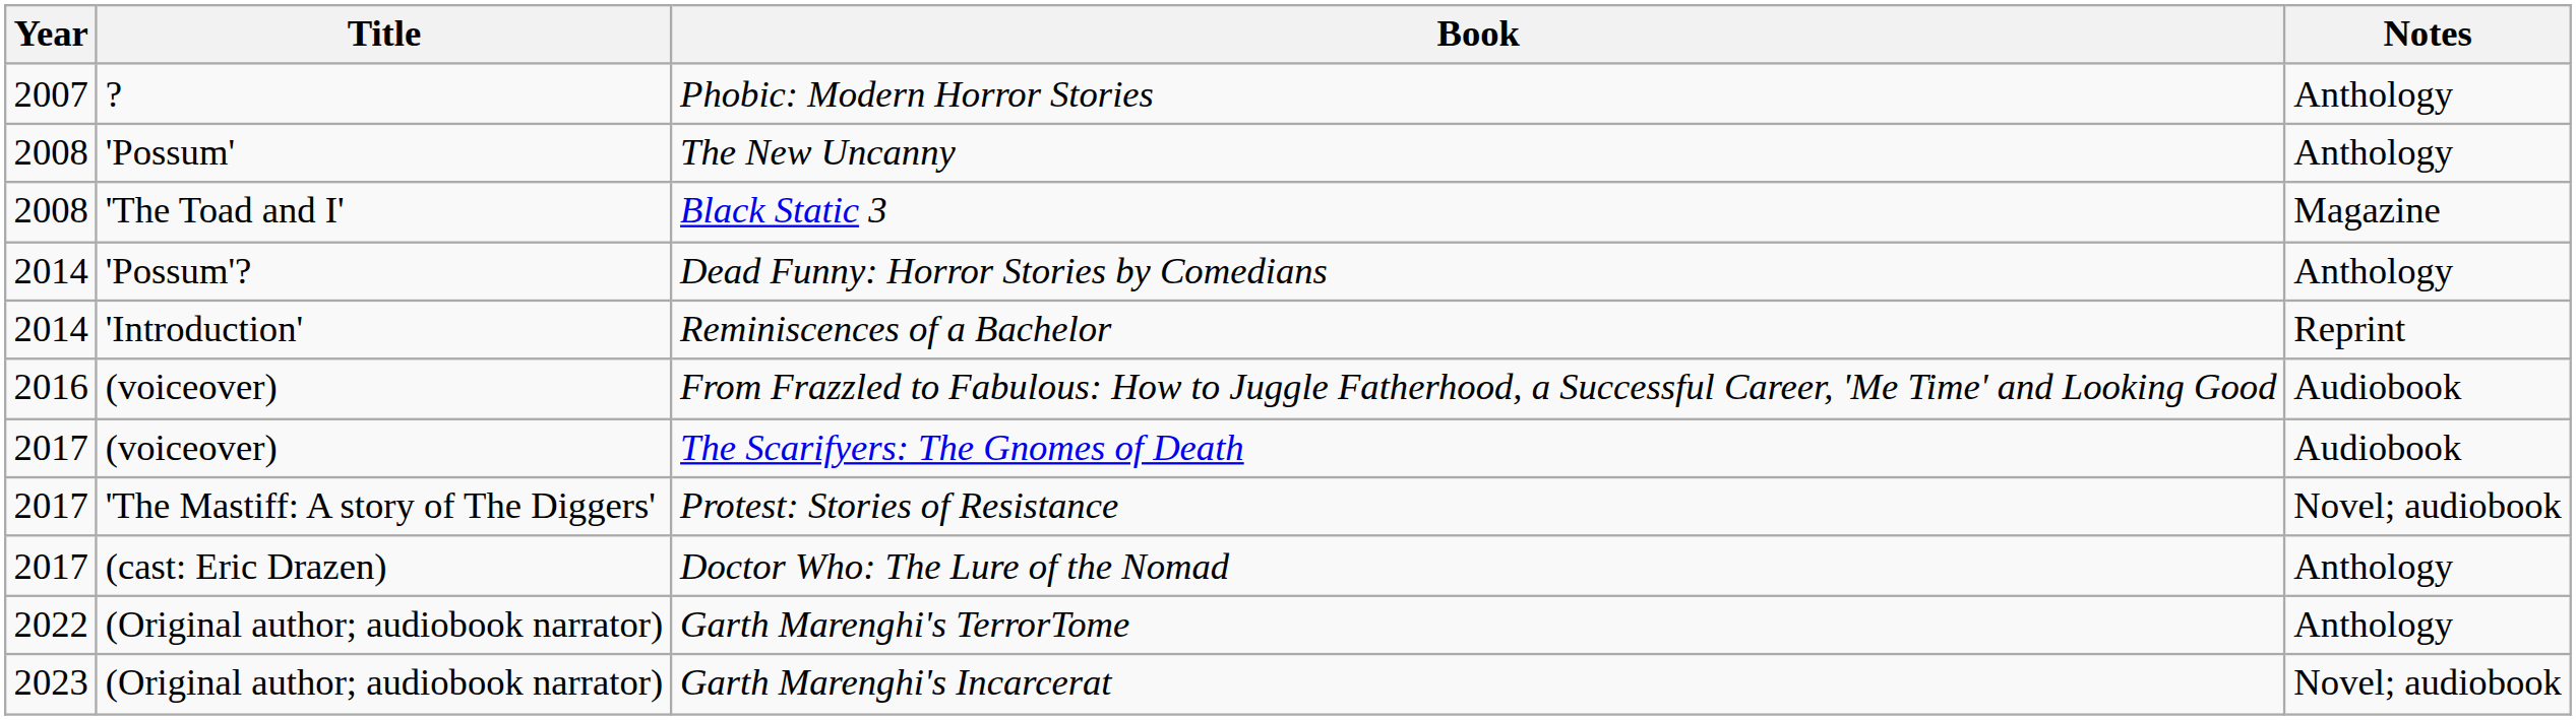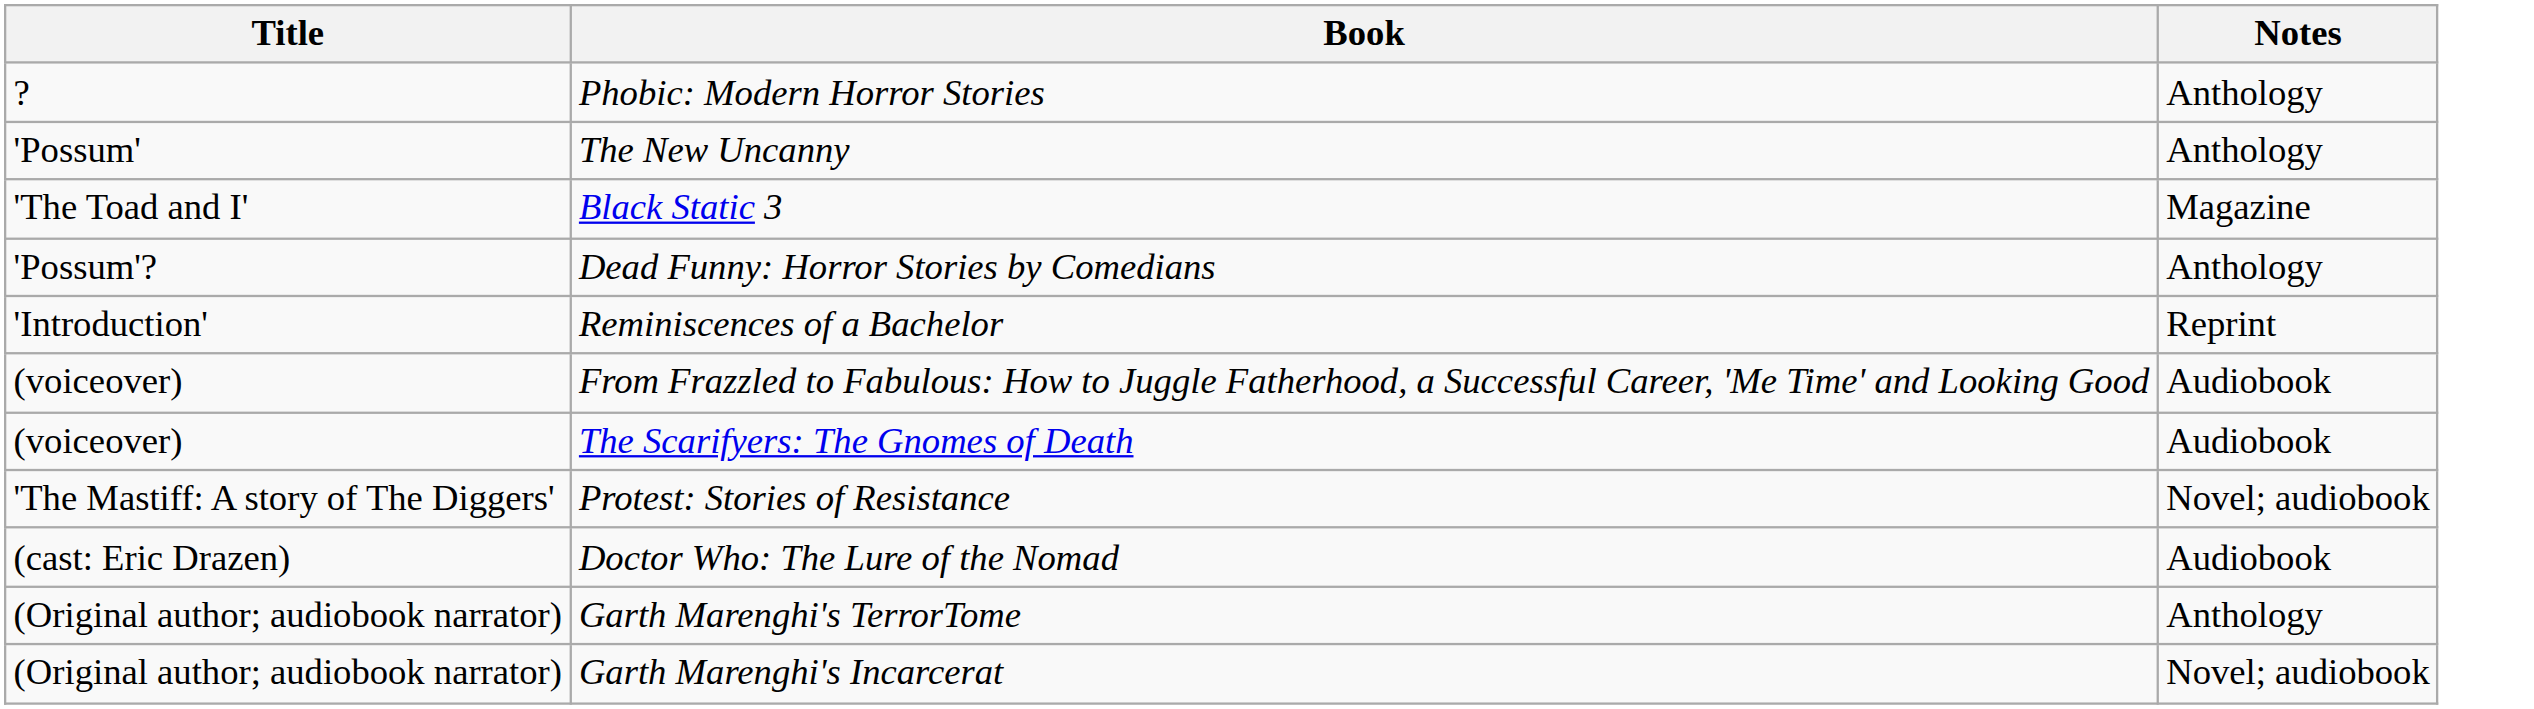- column: Year | 2007 | 2008 | 2008 | 2014 | 2014 | 2016 | 2017 | 2017 | 2017 | 2022 | 2023
Doctor Who: The Lure of the Nomad | Notes: Anthology -> Audiobook
